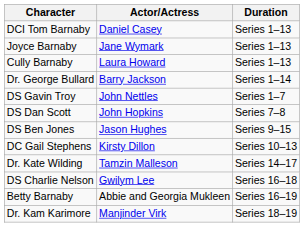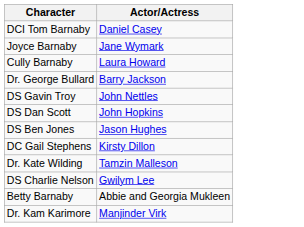- column: Duration | Series 1–13 | Series 1–13 | Series 1–13 | Series 1–14 | Series 1–7 | Series 7–8 | Series 9–15 | Series 10–13 | Series 14–17 | Series 16–18 | Series 16–19 | Series 18–19
